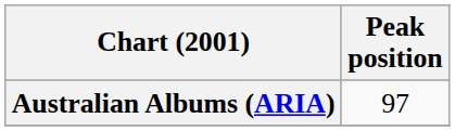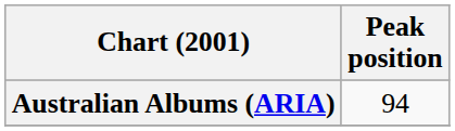Australian Albums (ARIA) | Peak position: 97 -> 94
